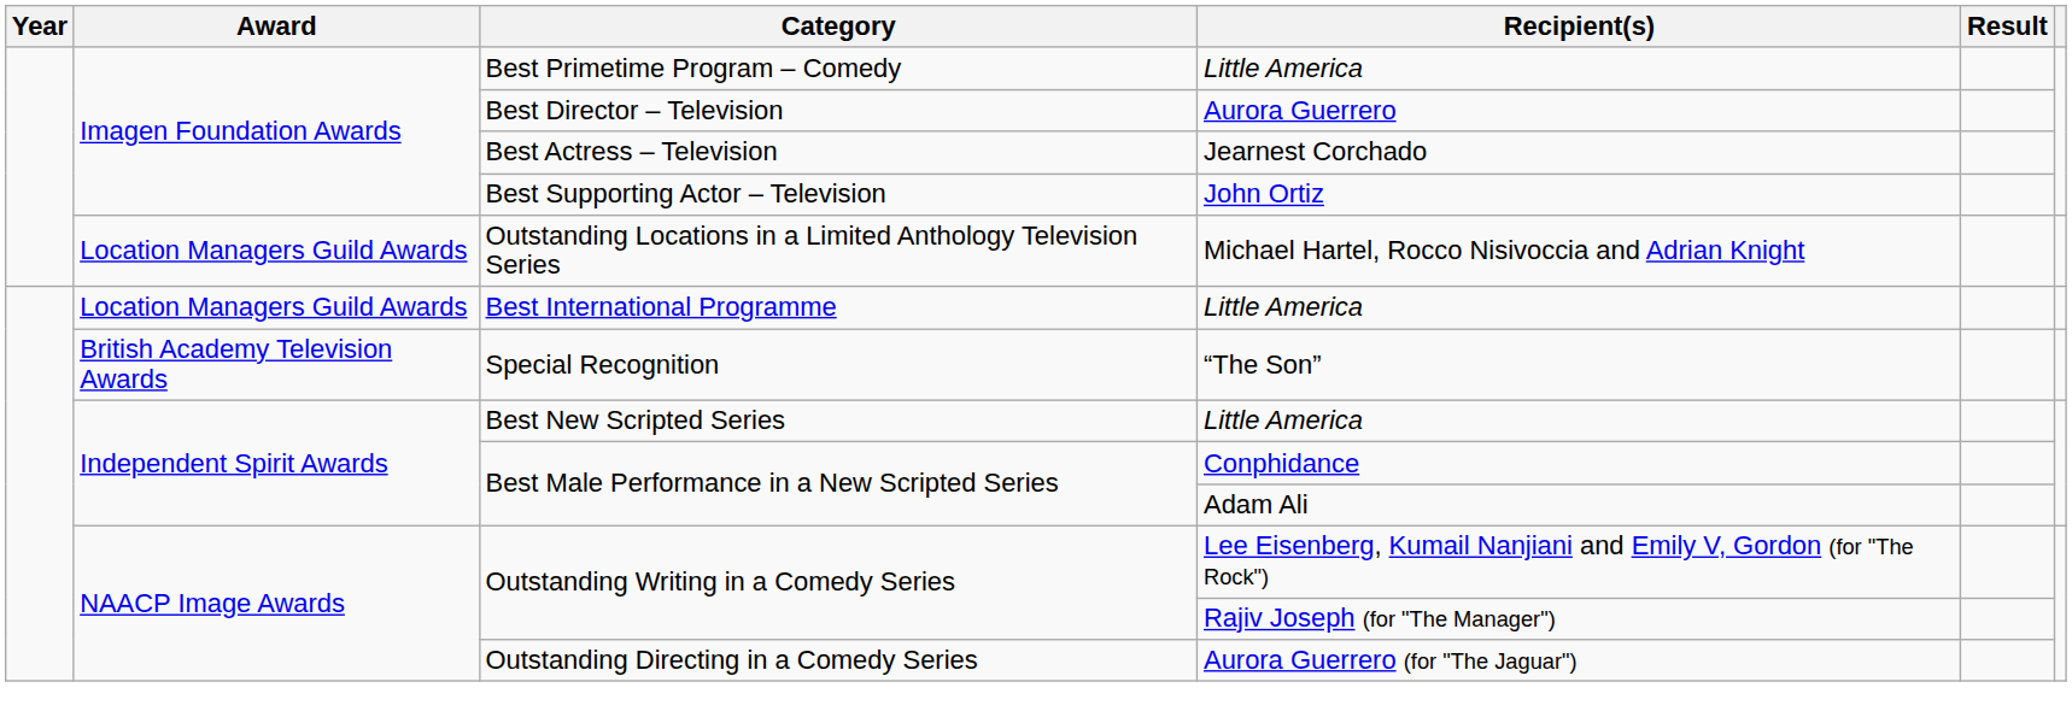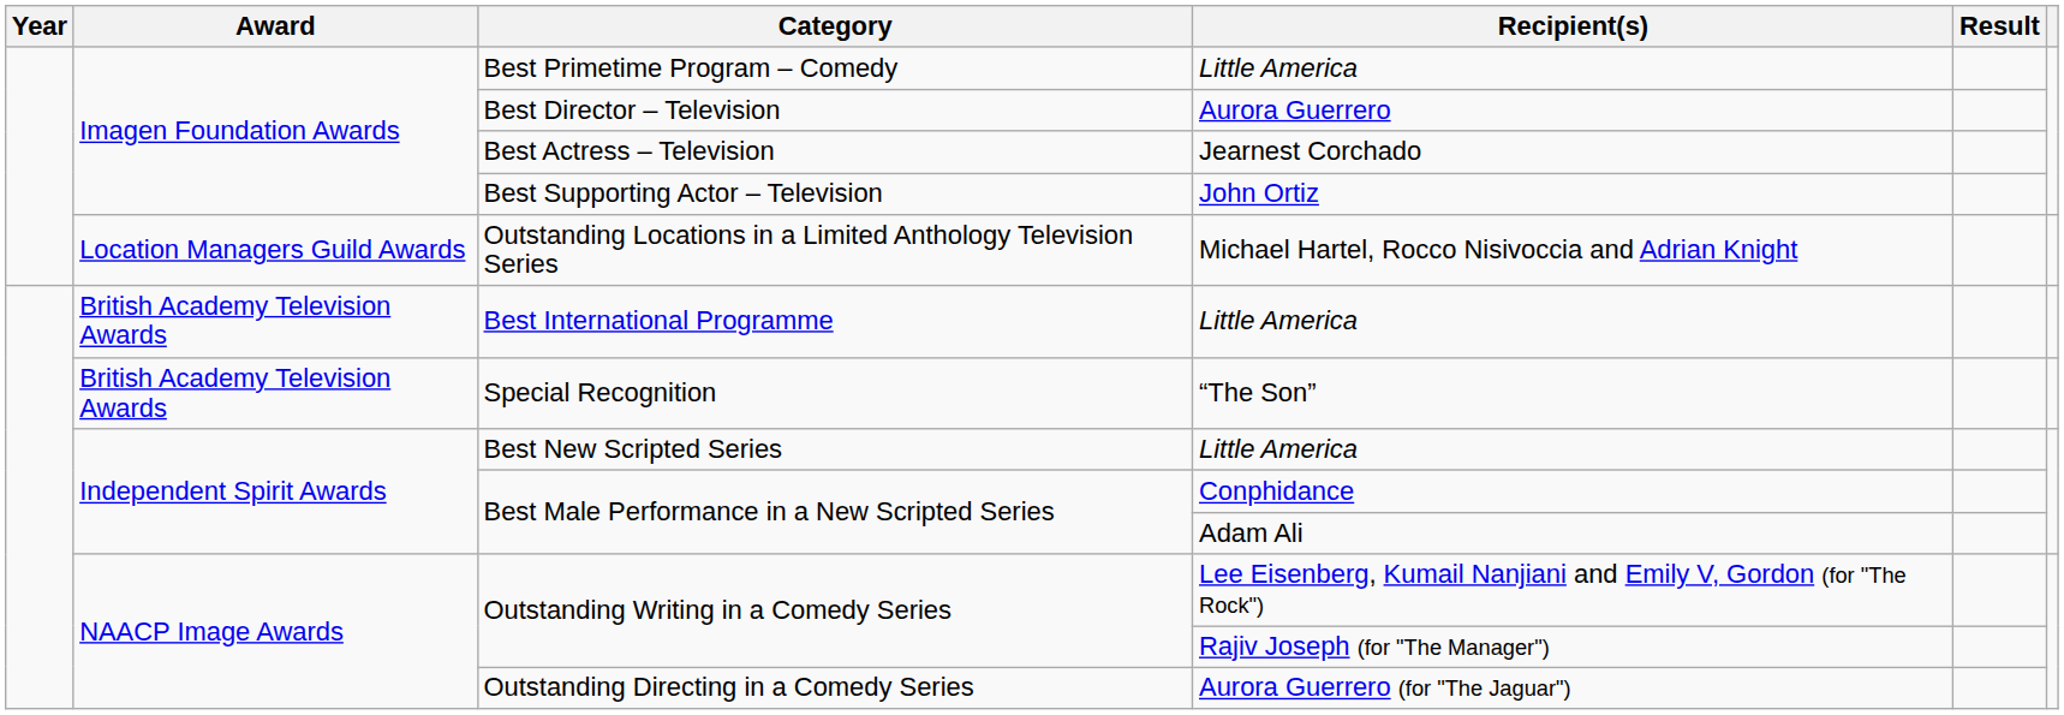Best International Programme | Award: Location Managers Guild Awards -> British Academy Television Awards
